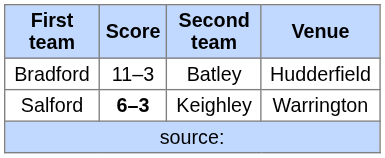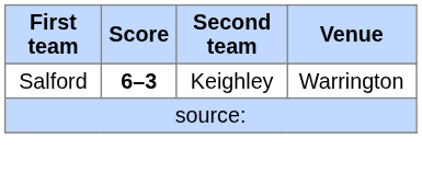- row: Bradford | 11–3 | Batley | Hudderfield
